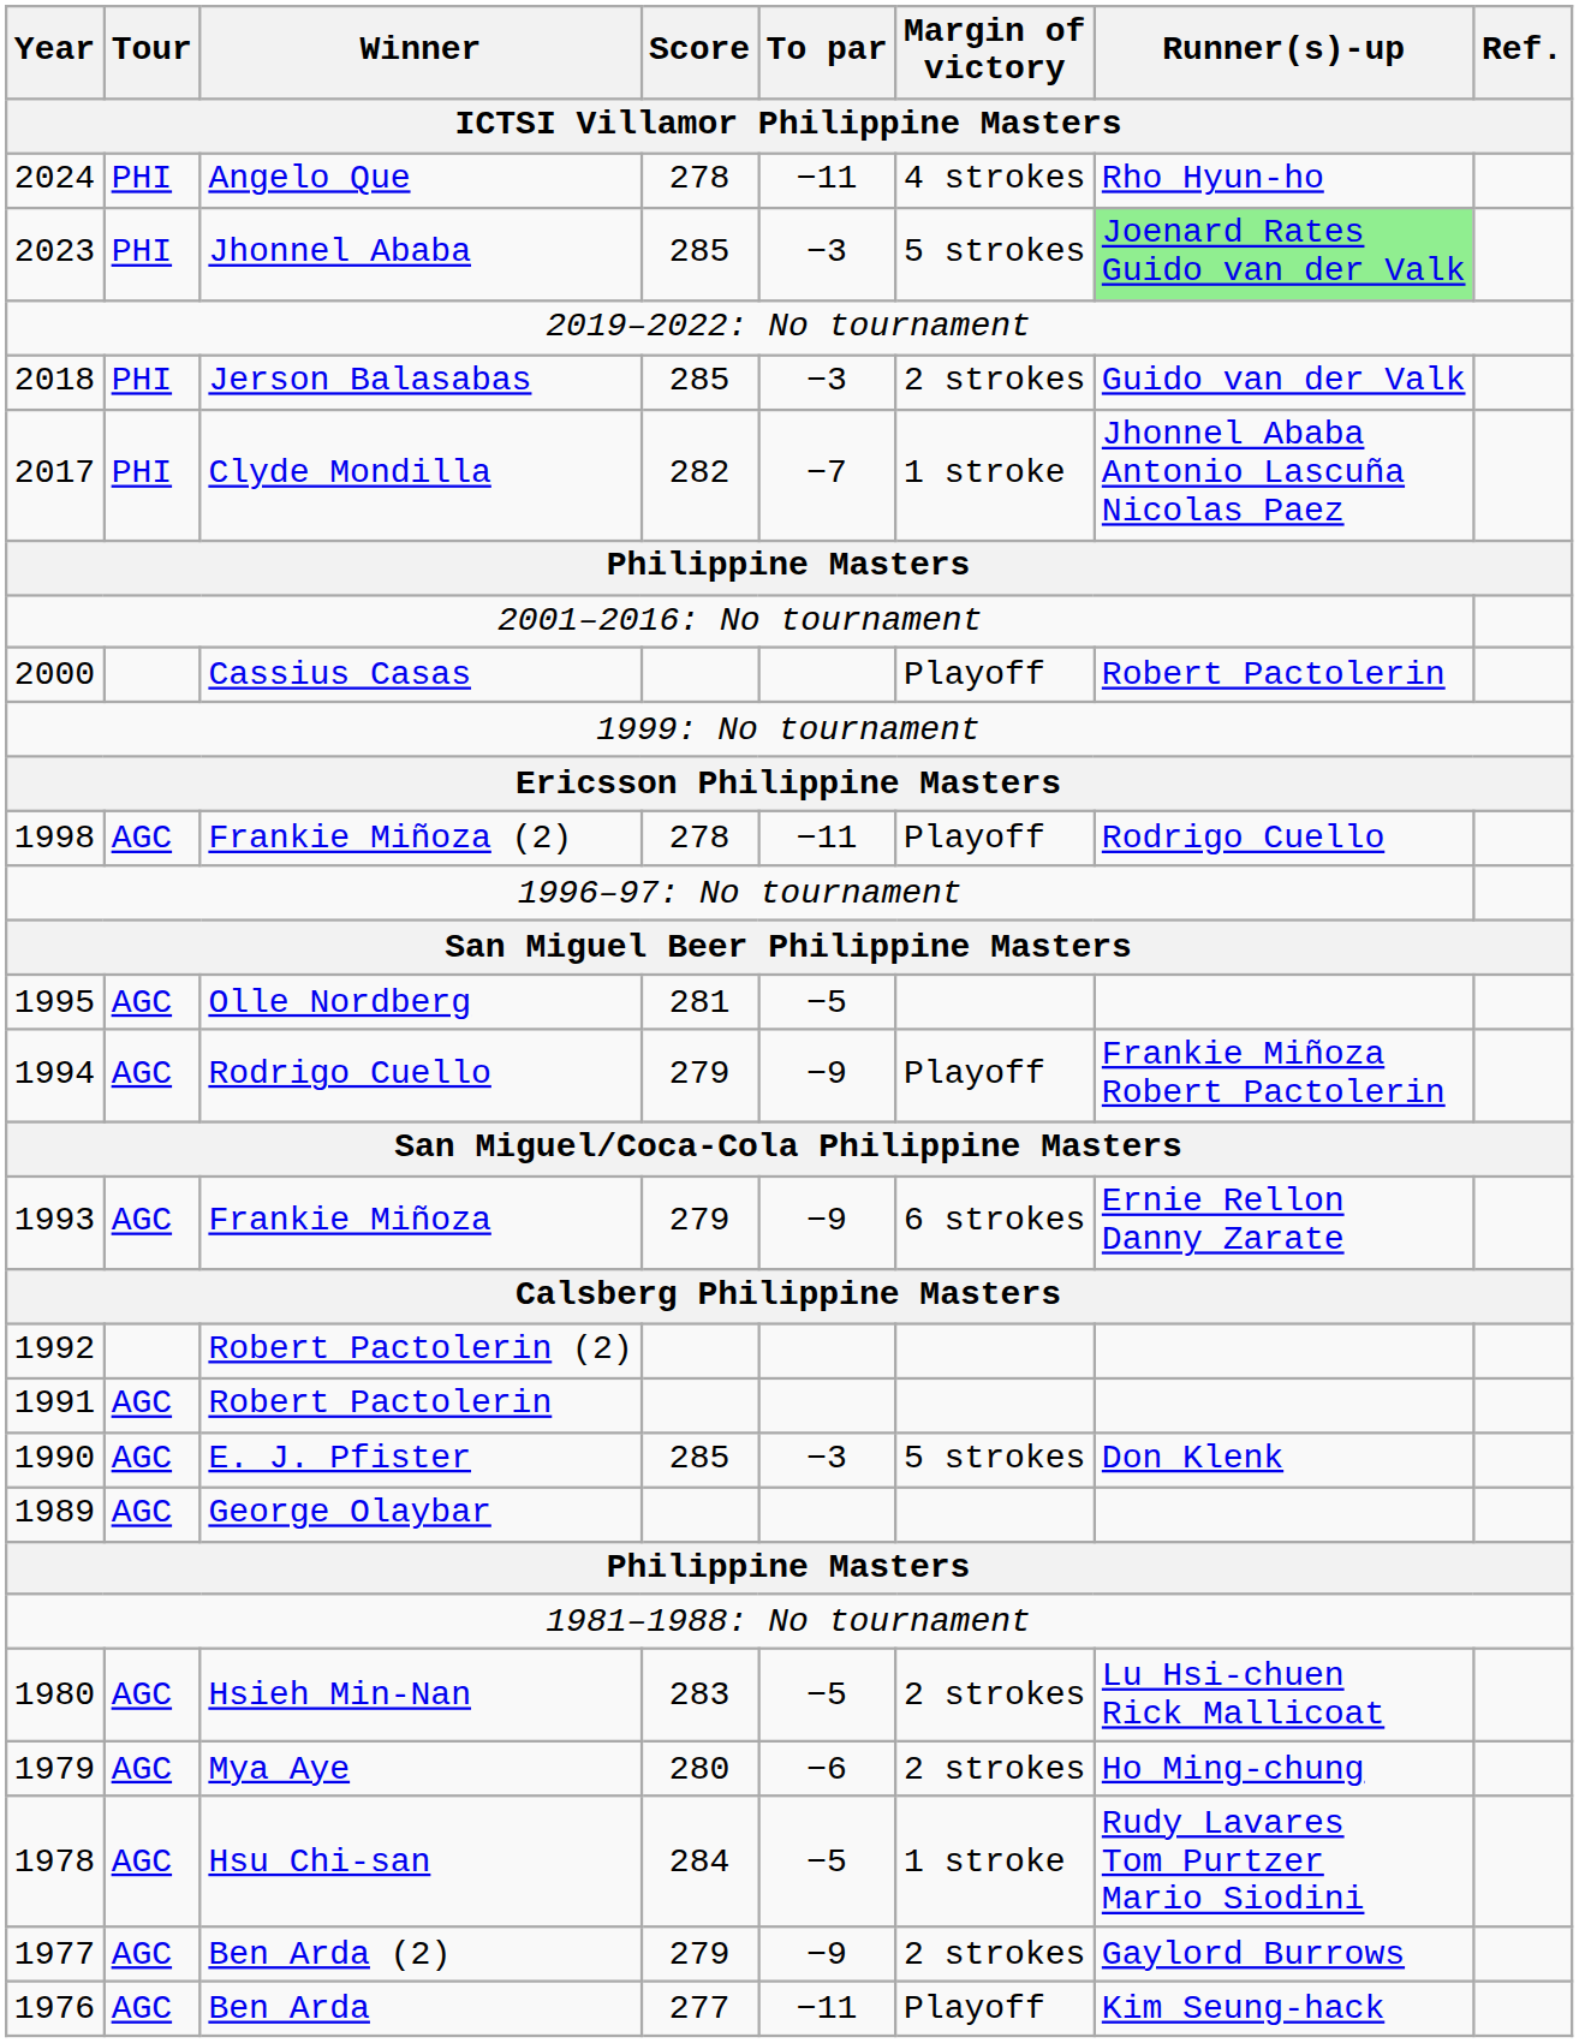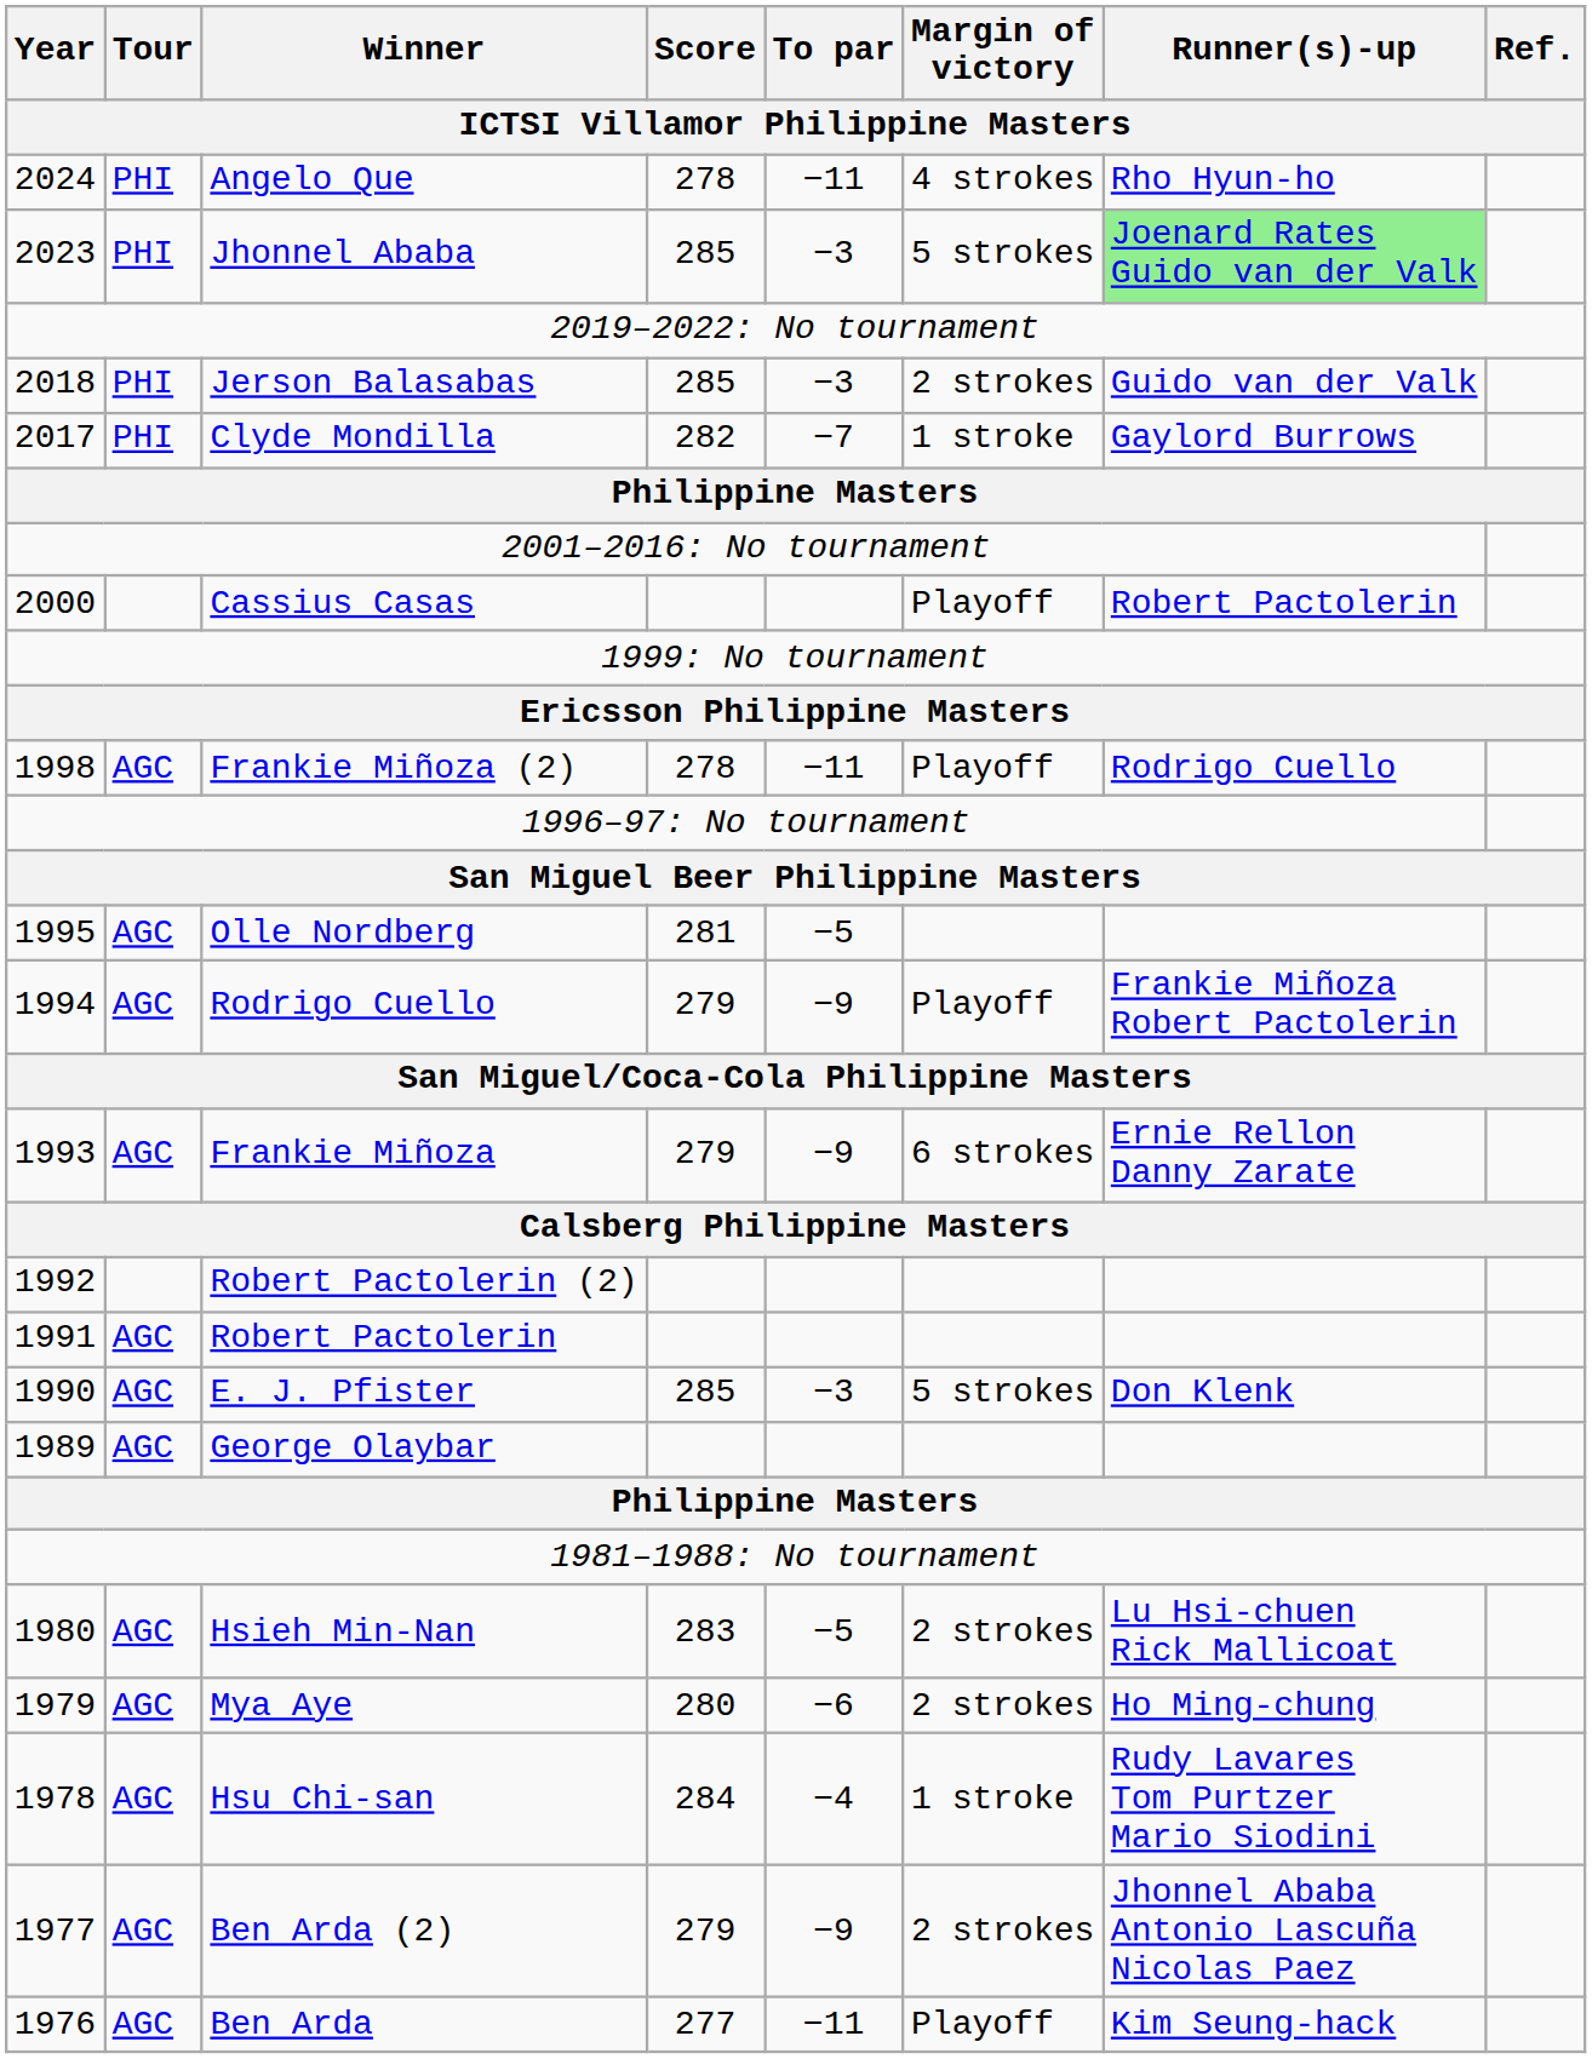Clyde Mondilla | Runner(s)-up: Jhonnel Ababa Antonio Lascuña Nicolas Paez -> Gaylord Burrows
Hsu Chi-san | To par: −5 -> −4
Ben Arda (2) | Runner(s)-up: Gaylord Burrows -> Jhonnel Ababa Antonio Lascuña Nicolas Paez
